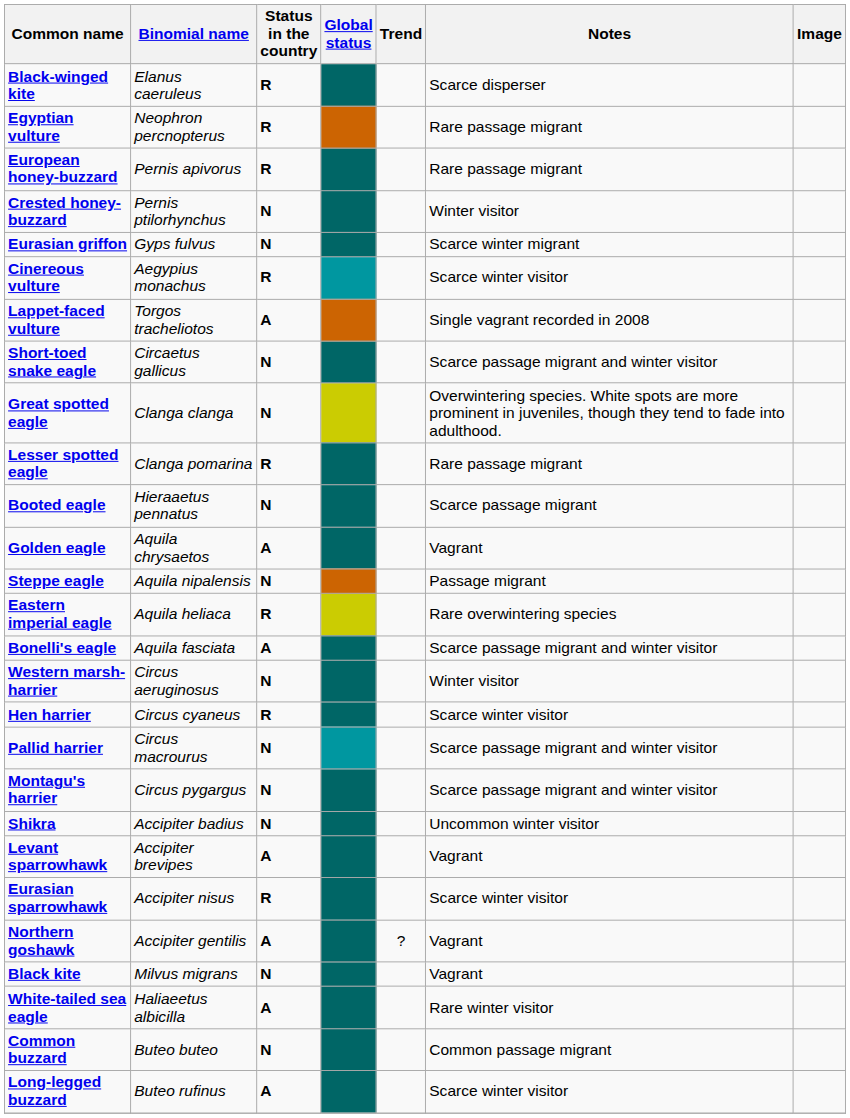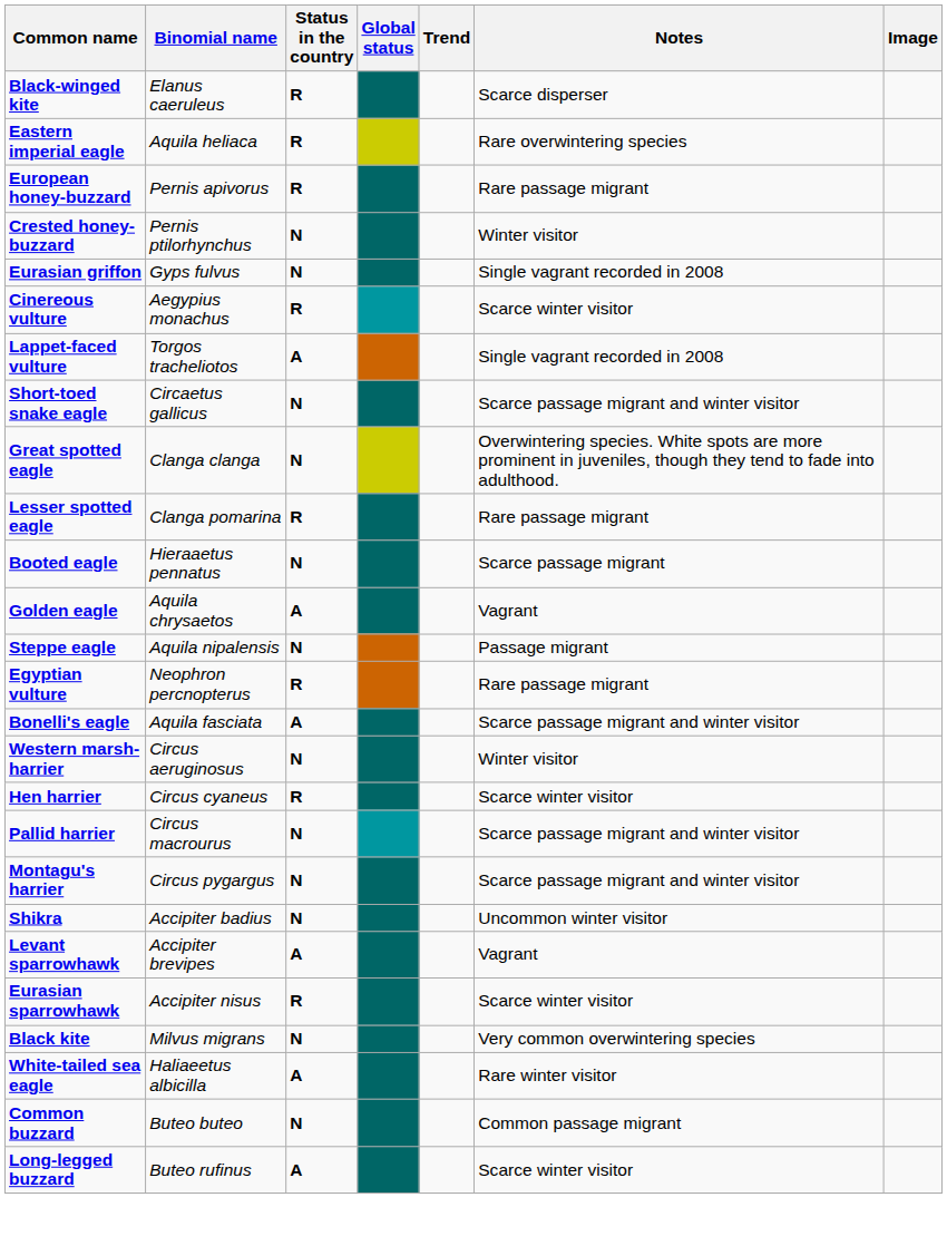rows swapped: Egyptian vulture <-> Eastern imperial eagle
Eurasian griffon | Notes: Scarce winter migrant -> Single vagrant recorded in 2008
- row: Northern goshawk | Accipiter gentilis | A | ? | Vagrant
Black kite | Notes: Vagrant -> Very common overwintering species
